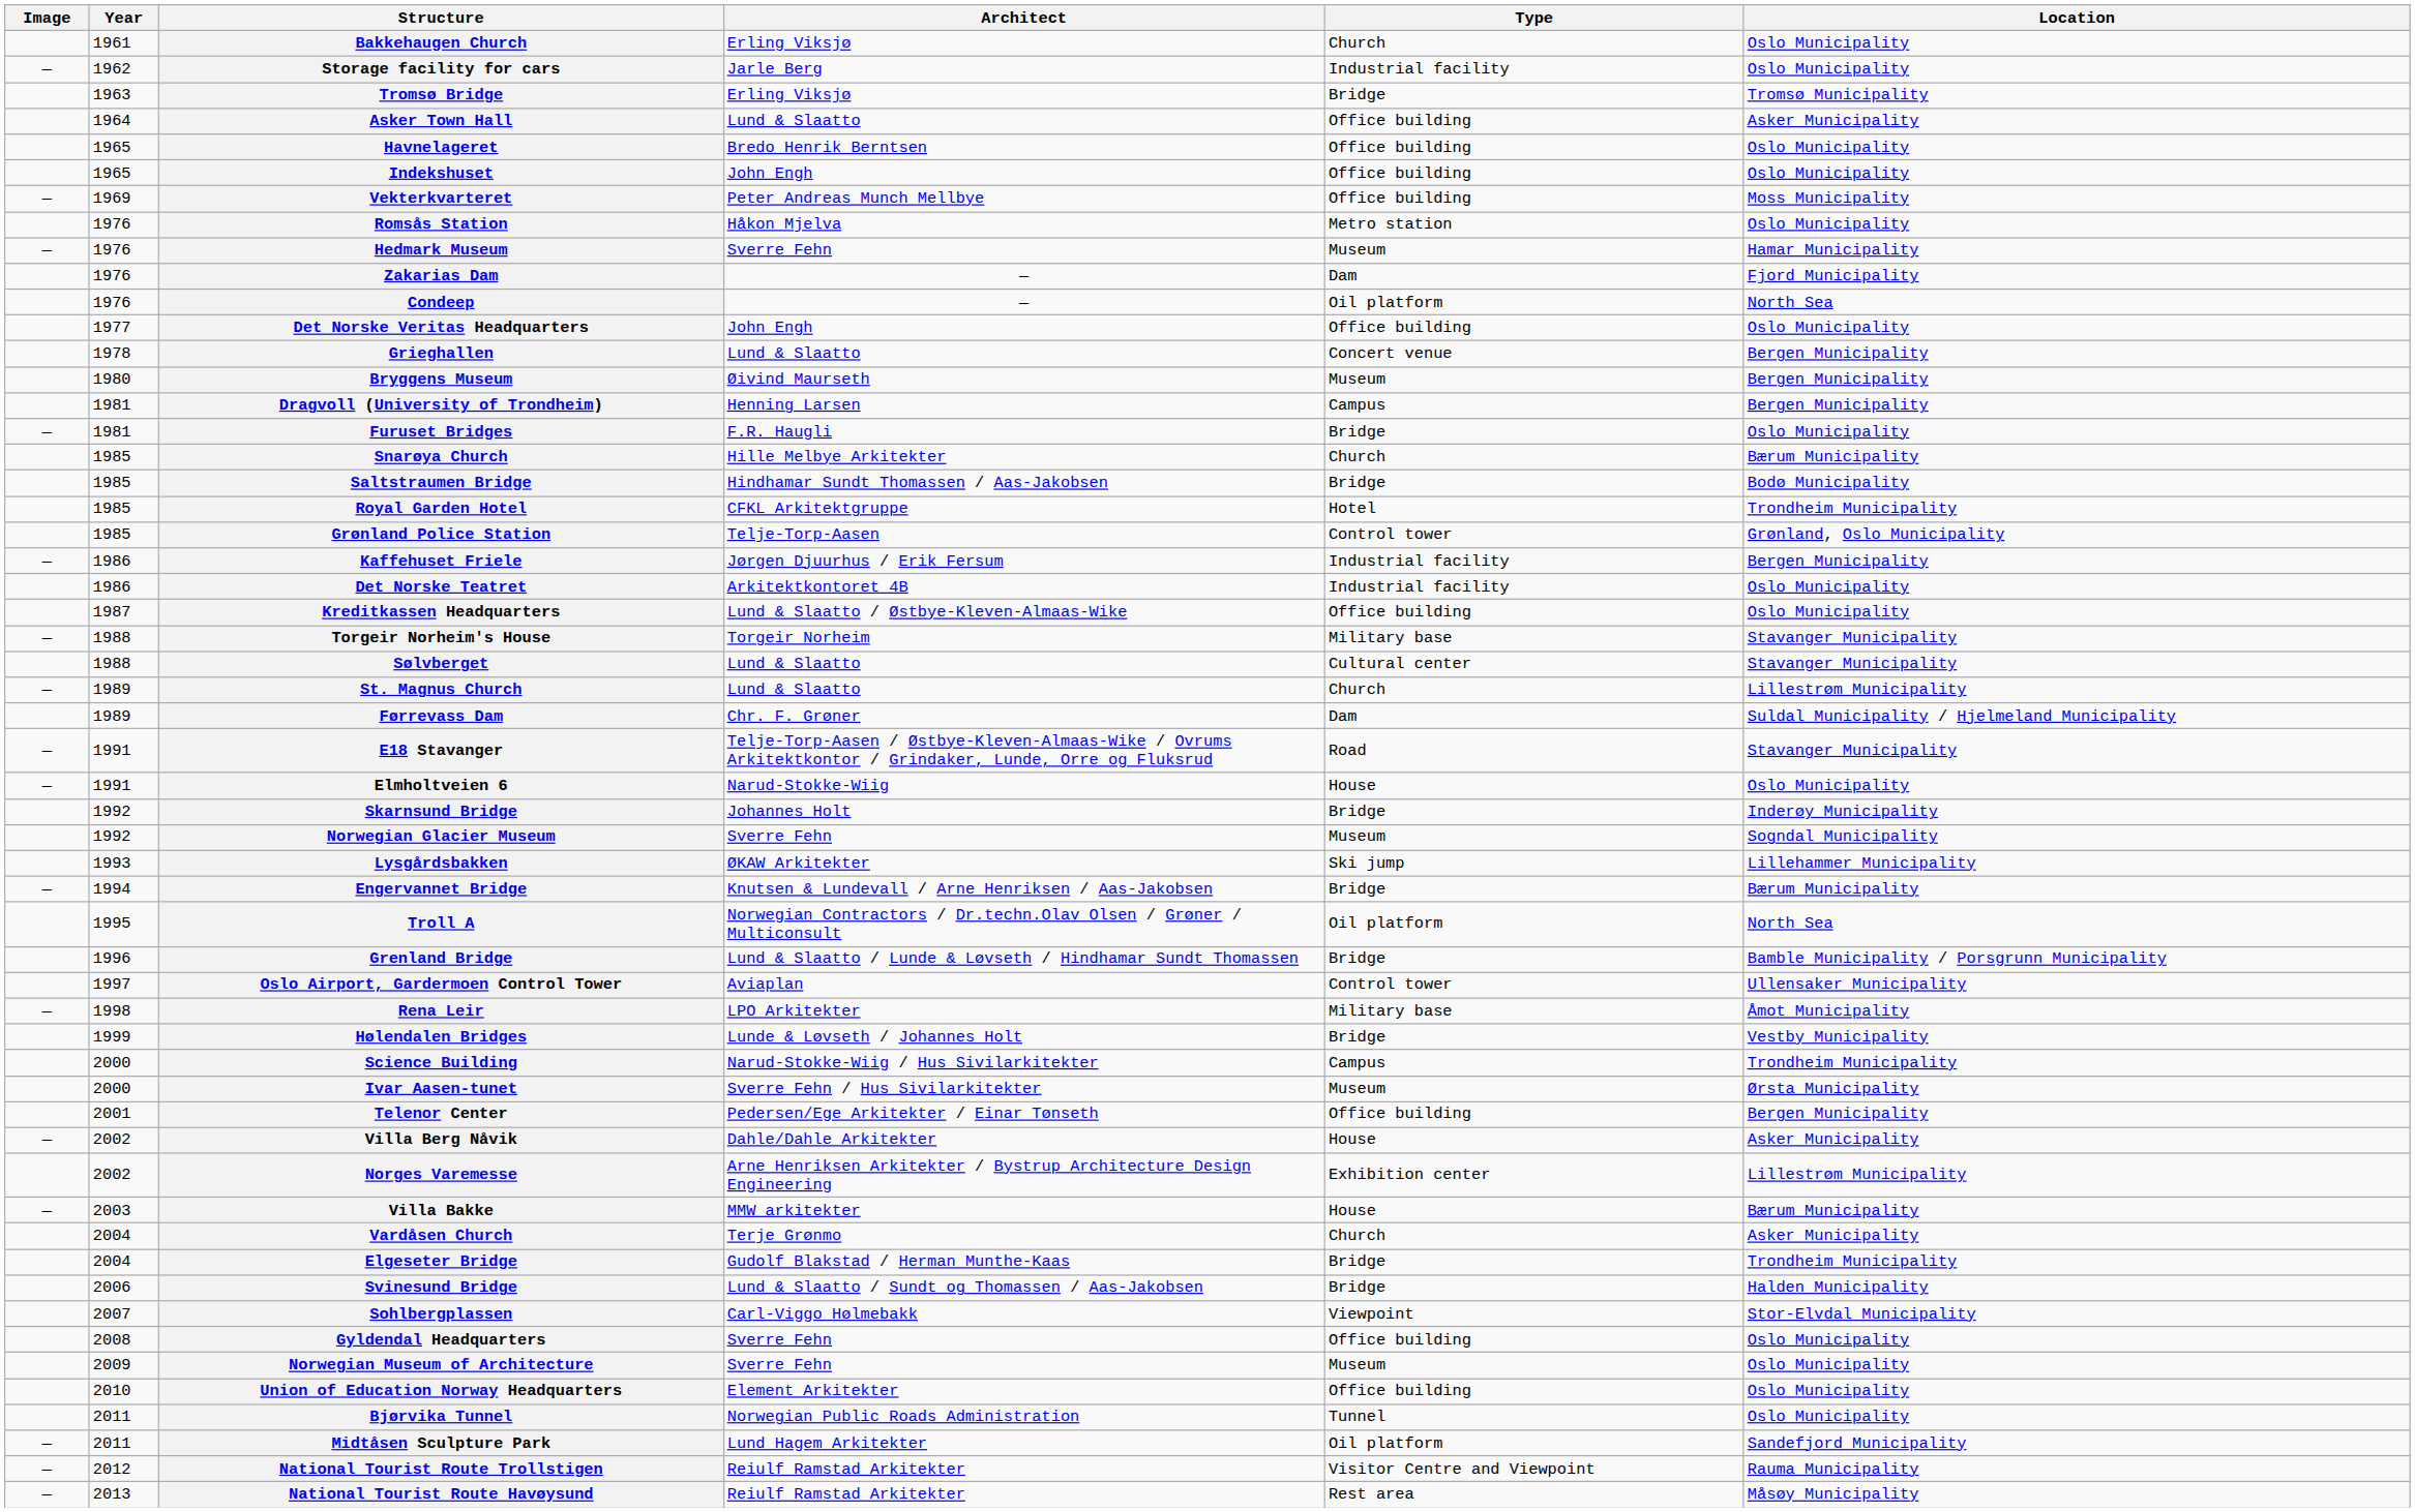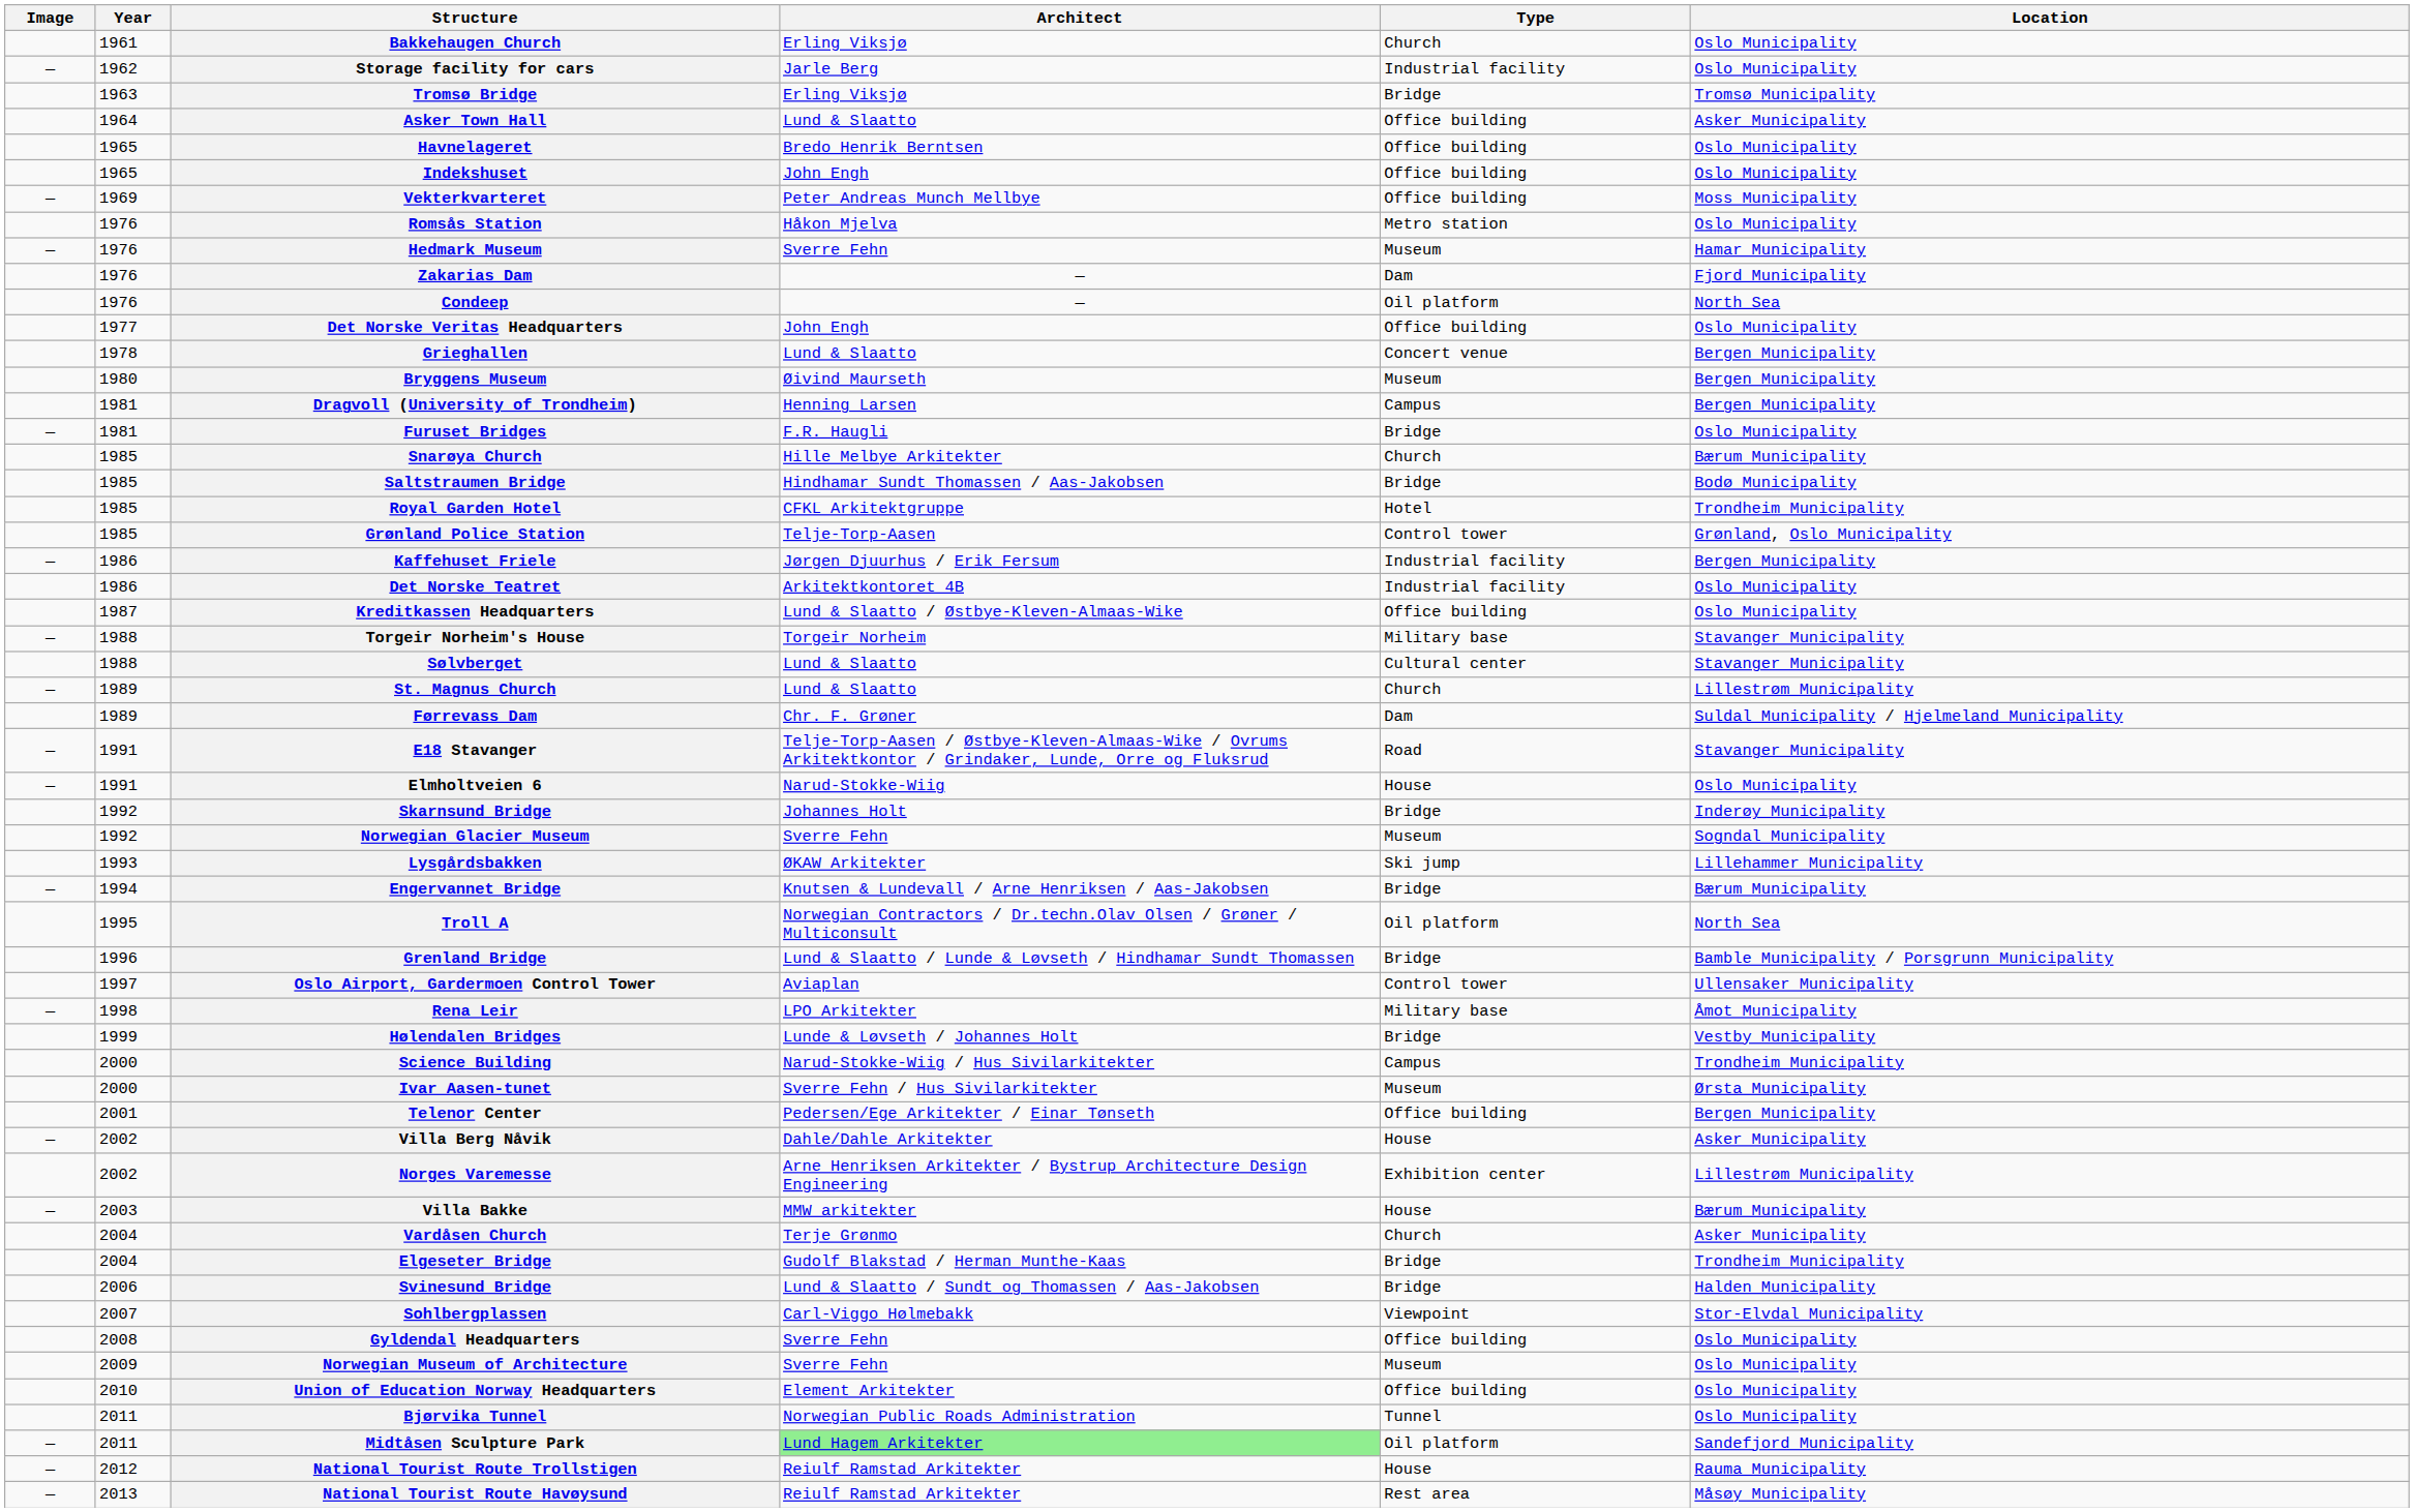Midtåsen Sculpture Park | Architect: no background -> lightgreen background
National Tourist Route Trollstigen | Type: Visitor Centre and Viewpoint -> House
